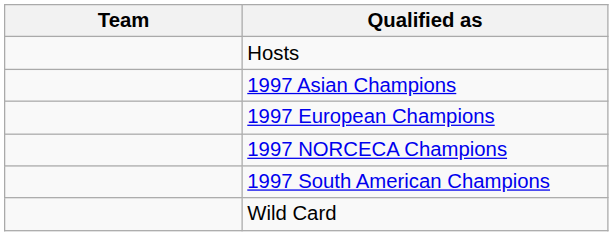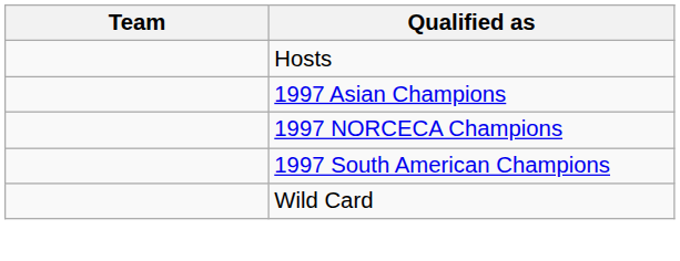- row: 1997 European Champions
